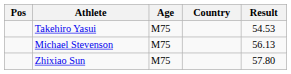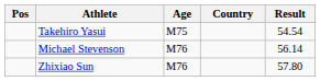Takehiro Yasui | Result: 54.53 -> 54.54
Michael Stevenson | Age: M75 -> M76
Michael Stevenson | Result: 56.13 -> 56.14
Zhixiao Sun | Age: M75 -> M76
